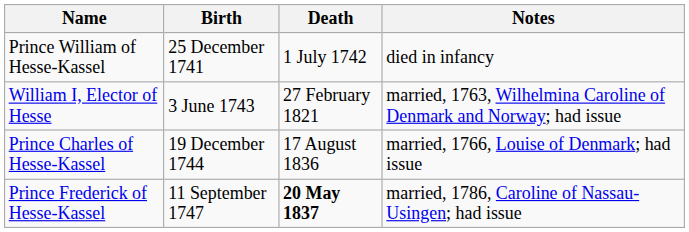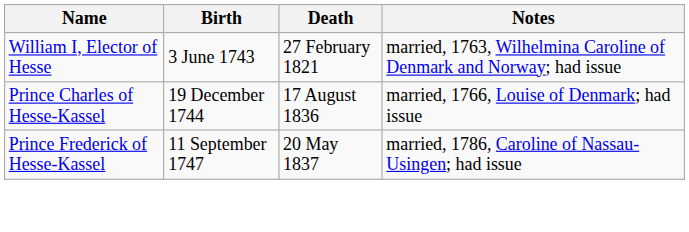- row: Prince William of Hesse-Kassel | 25 December 1741 | 1 July 1742 | died in infancy
Prince Frederick of Hesse-Kassel | Death: bold -> normal
